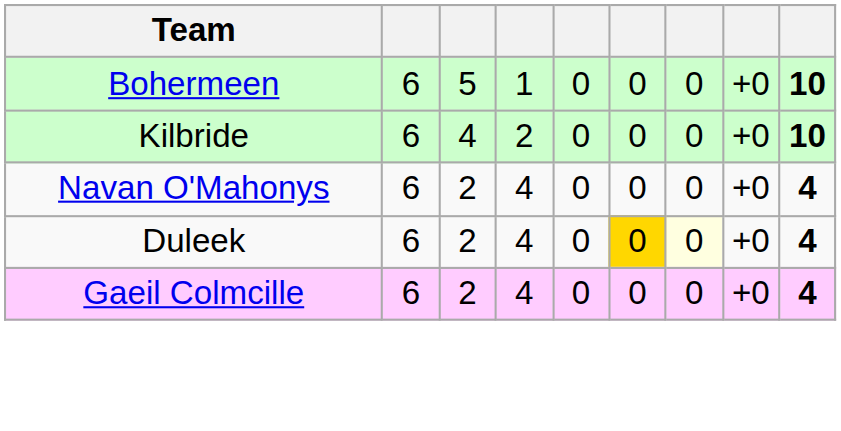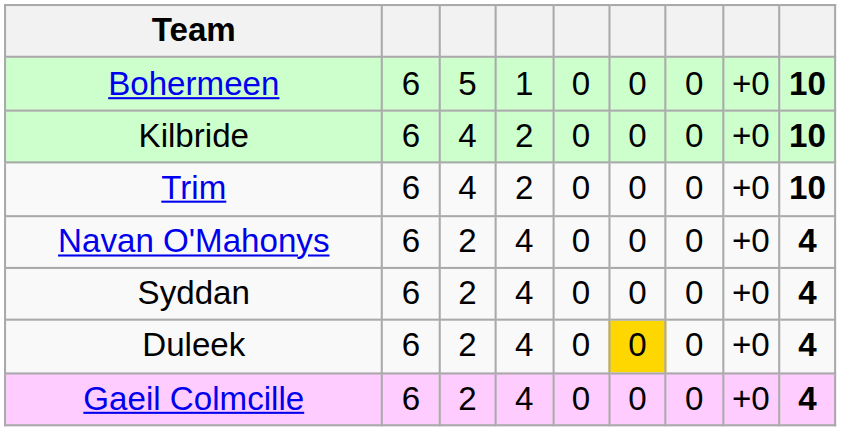+ row: Trim | 6 | 4 | 2 | 0 | 0 | 0 | +0 | 10
+ row: Syddan | 6 | 2 | 4 | 0 | 0 | 0 | +0 | 4
Duleek | column 7: lightyellow background -> no background
